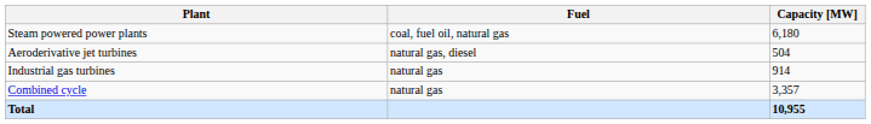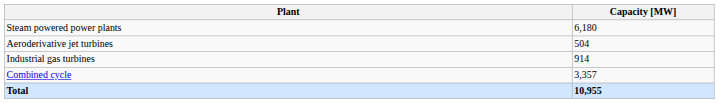- column: Fuel | coal, fuel oil, natural gas | natural gas, diesel | natural gas | natural gas
